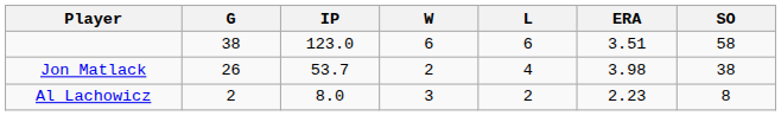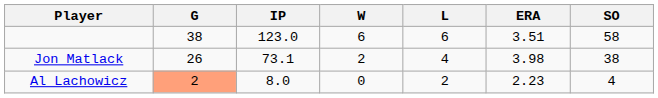Jon Matlack | IP: 53.7 -> 73.1
Al Lachowicz | G: no background -> lightsalmon background
Al Lachowicz | W: 3 -> 0
Al Lachowicz | SO: 8 -> 4
